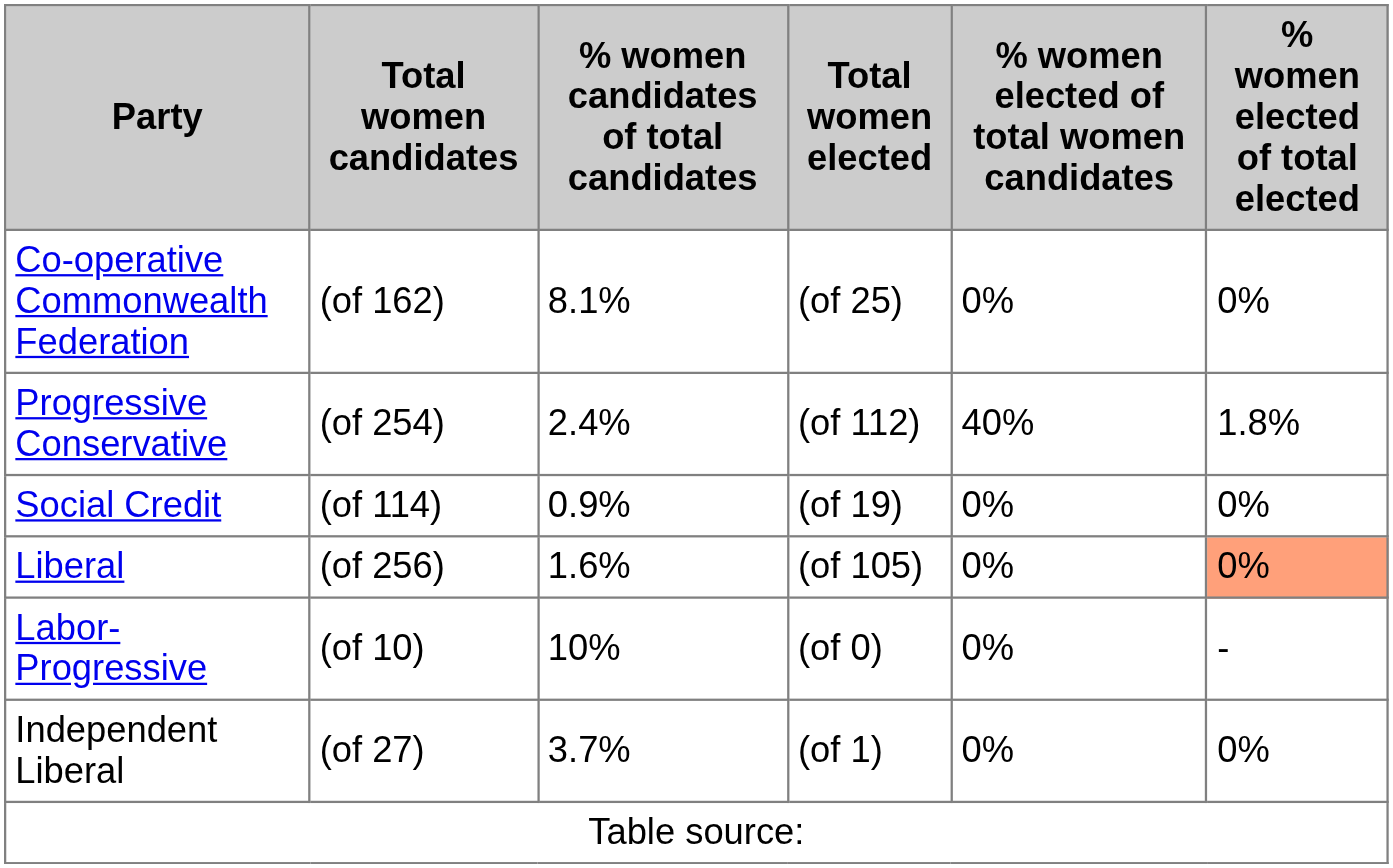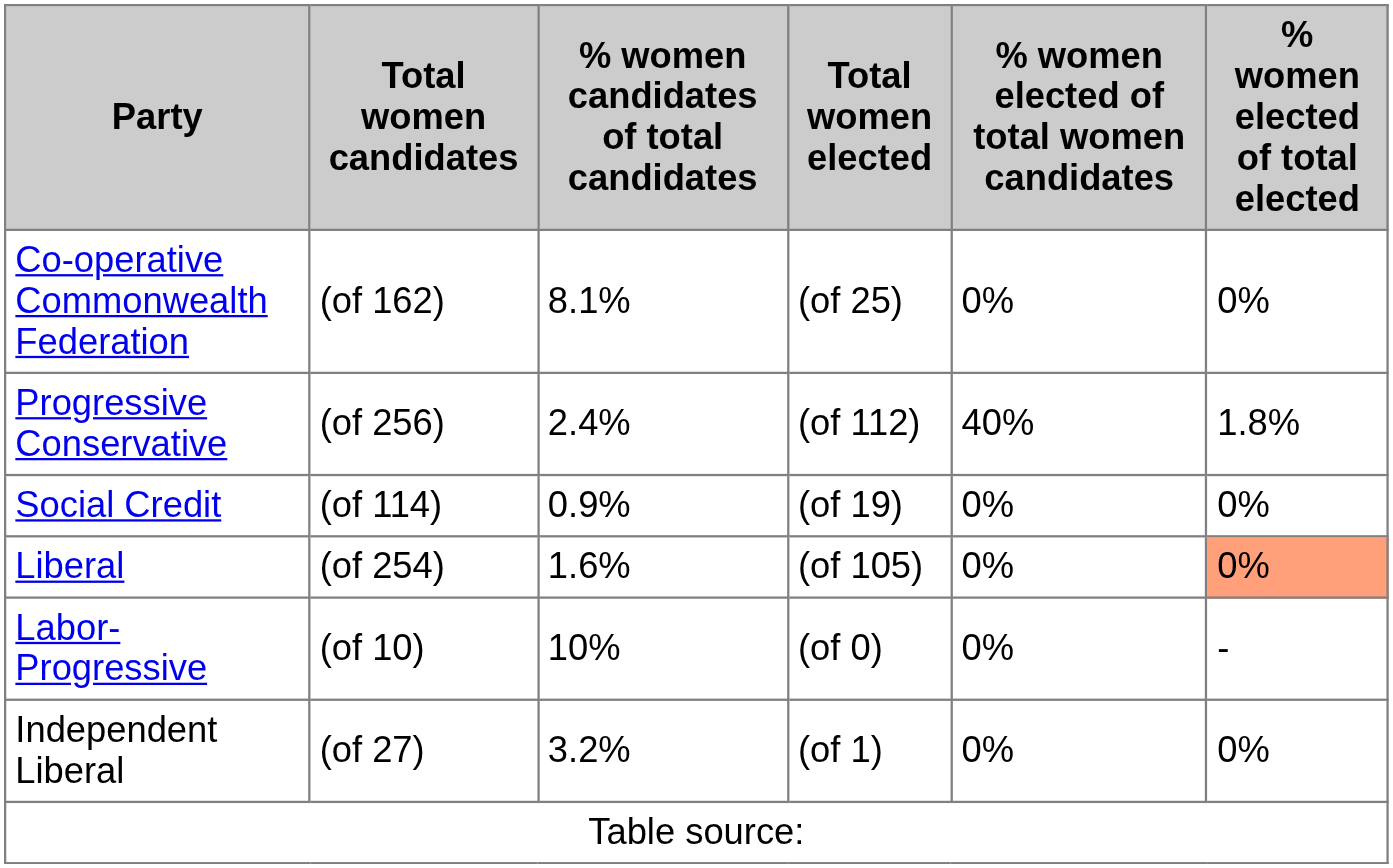Progressive Conservative | Total women candidates: (of 254) -> (of 256)
Liberal | Total women candidates: (of 256) -> (of 254)
Independent Liberal | % women candidates of total candidates: 3.7% -> 3.2%
